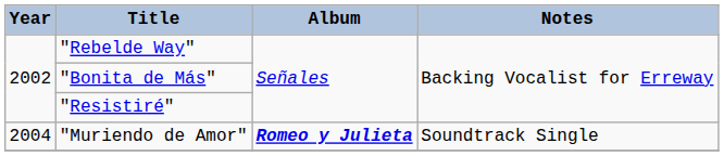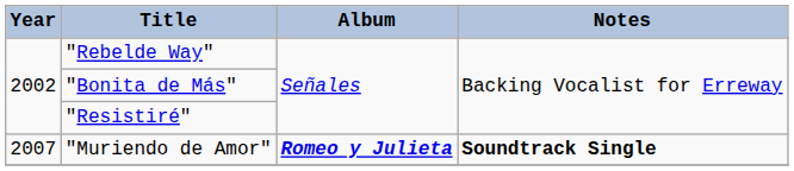"Muriendo de Amor" | Year: 2004 -> 2007
"Muriendo de Amor" | Notes: normal -> bold
